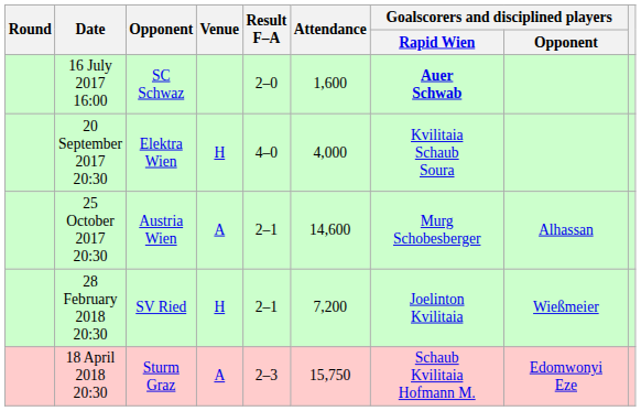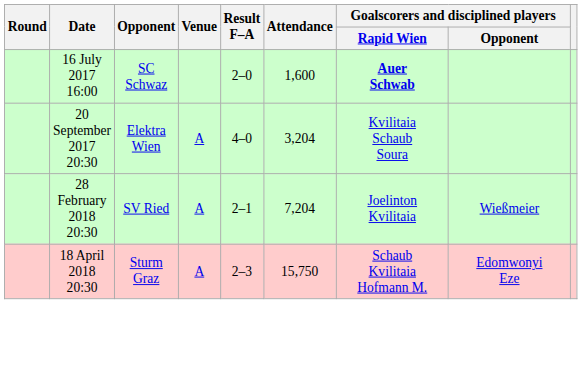20 September 2017 20:30 | Venue: H -> A
20 September 2017 20:30 | Attendance: 4,000 -> 3,204
- row: 25 October 2017 20:30 | Austria Wien | A | 2–1 | 14,600 | Murg Schobesberger | Alhassan
28 February 2018 20:30 | Venue: H -> A
28 February 2018 20:30 | Attendance: 7,200 -> 7,204
